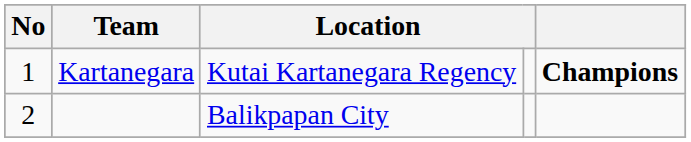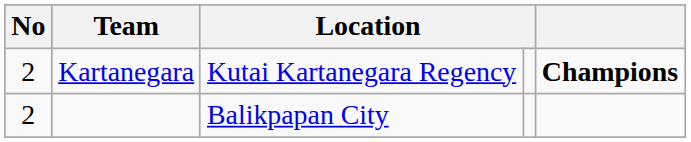Kartanegara | No: 1 -> 2
